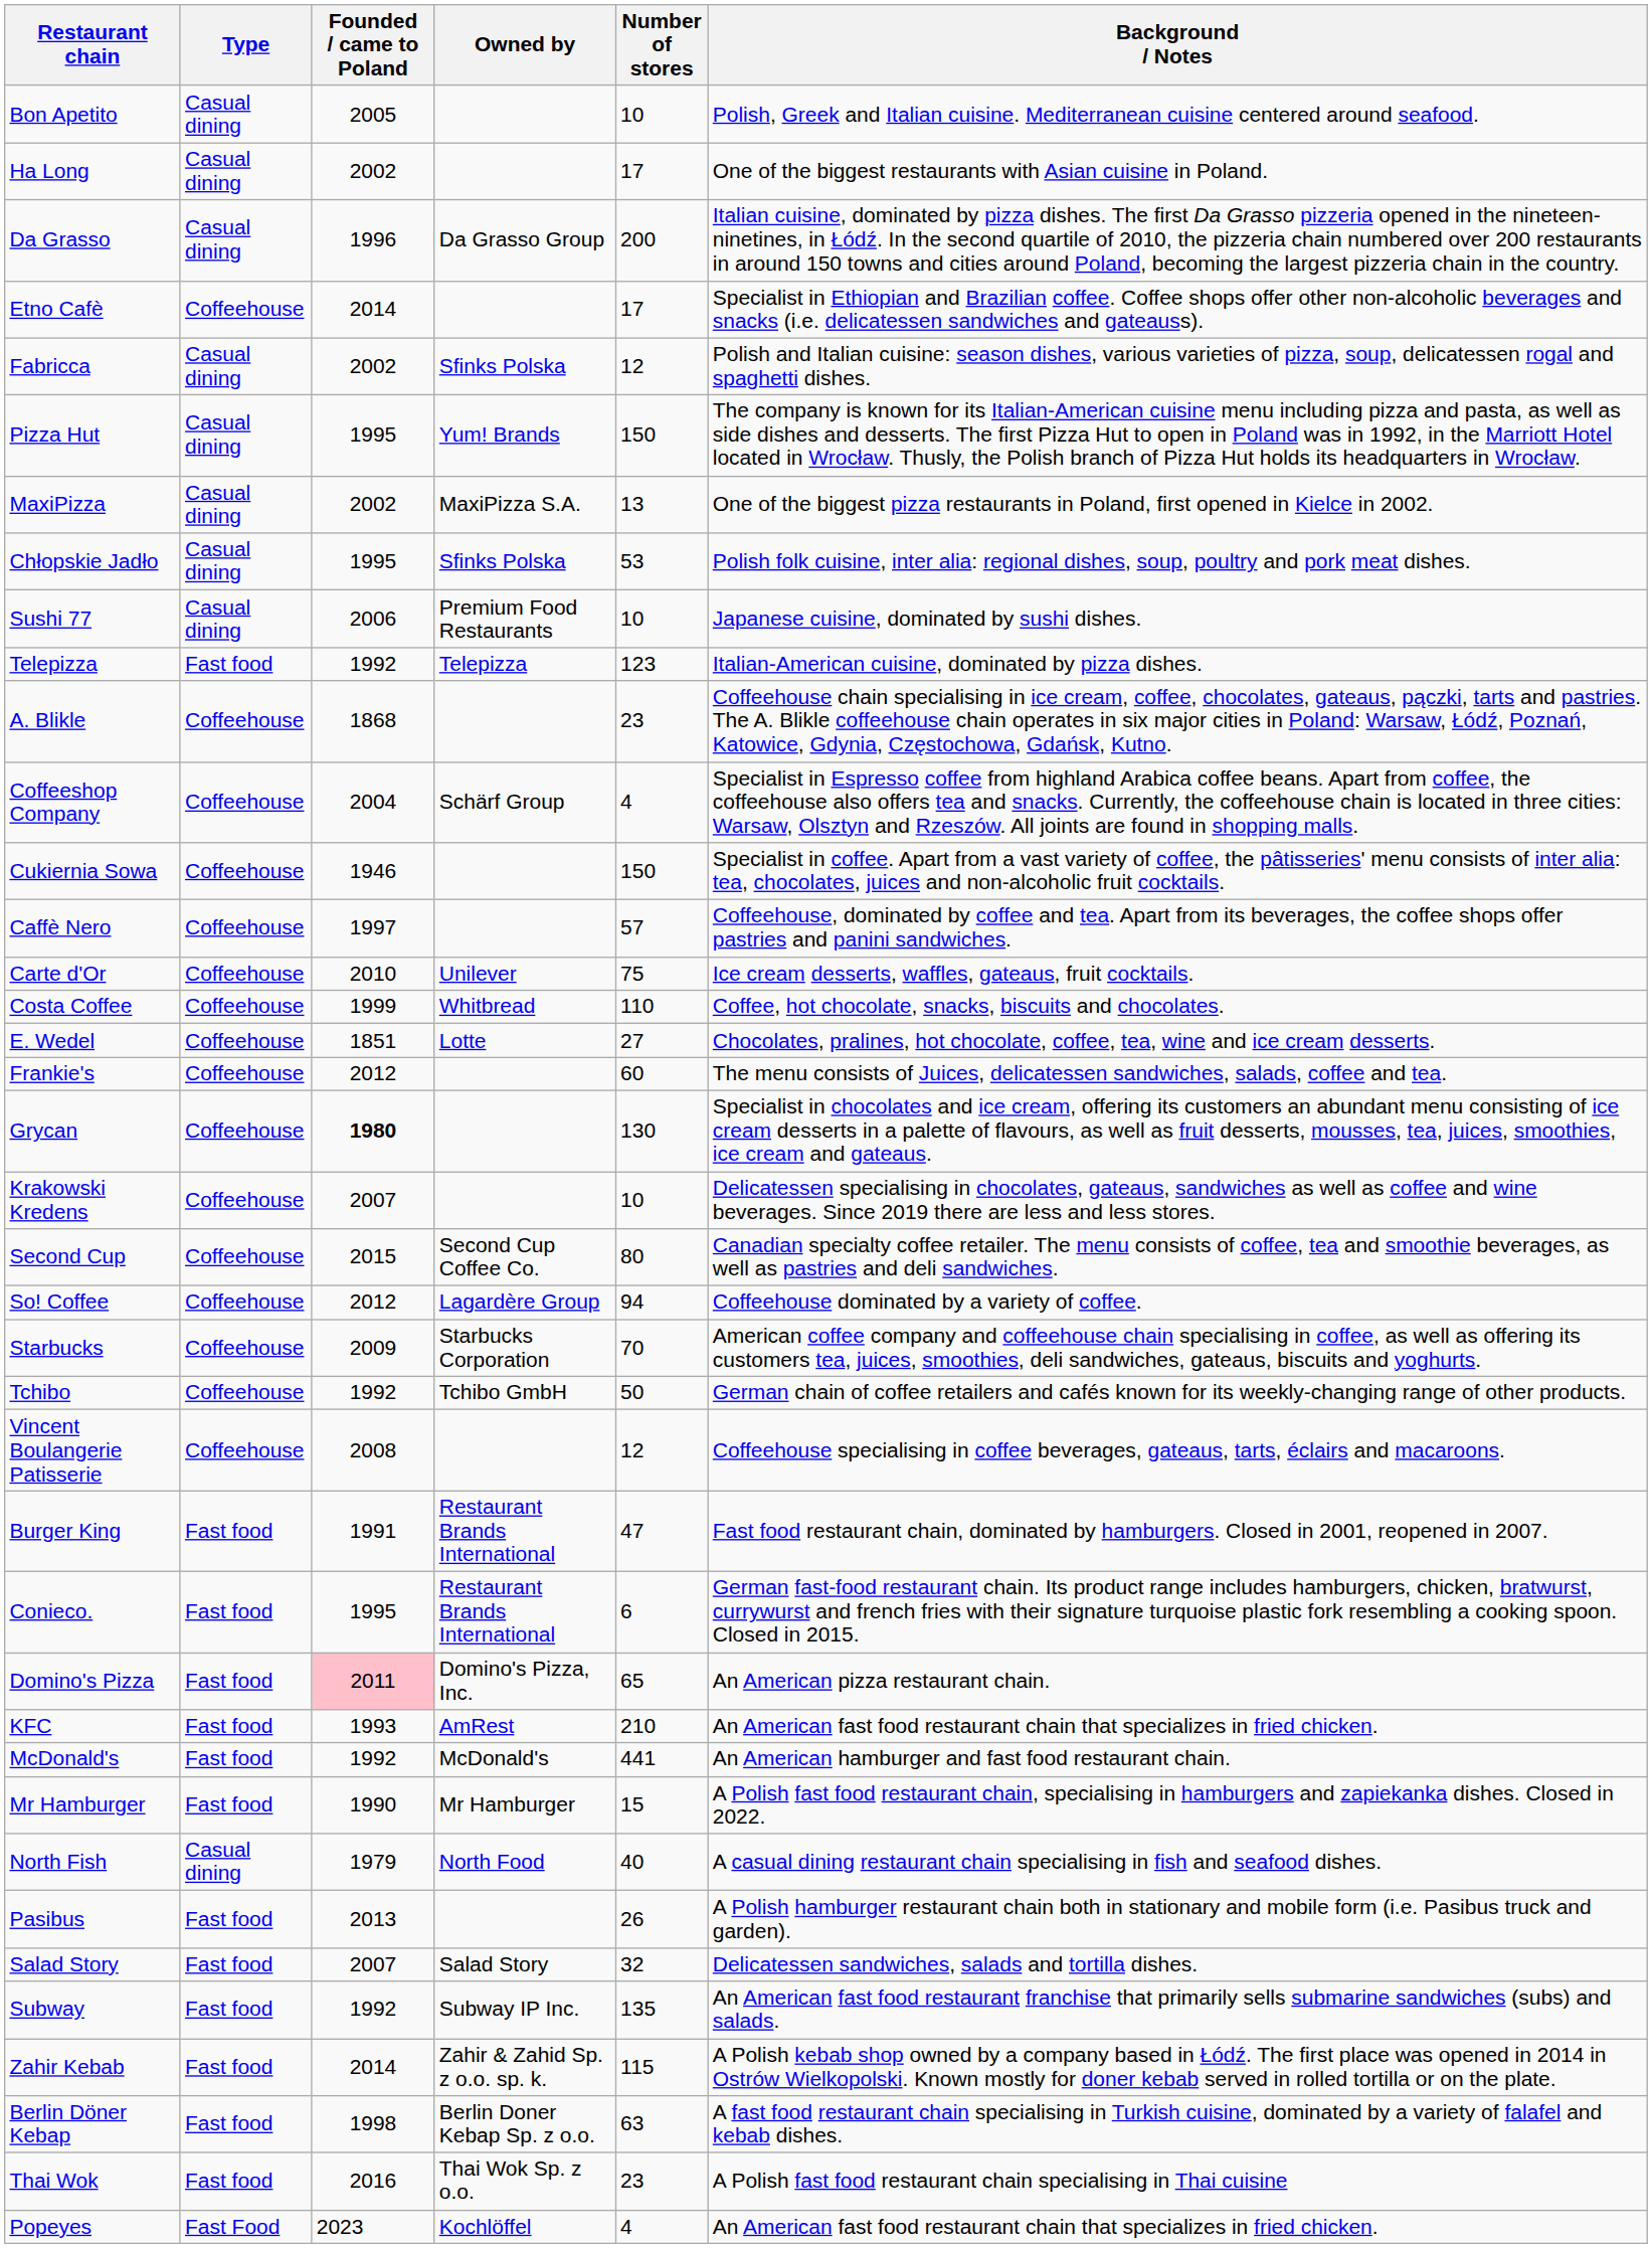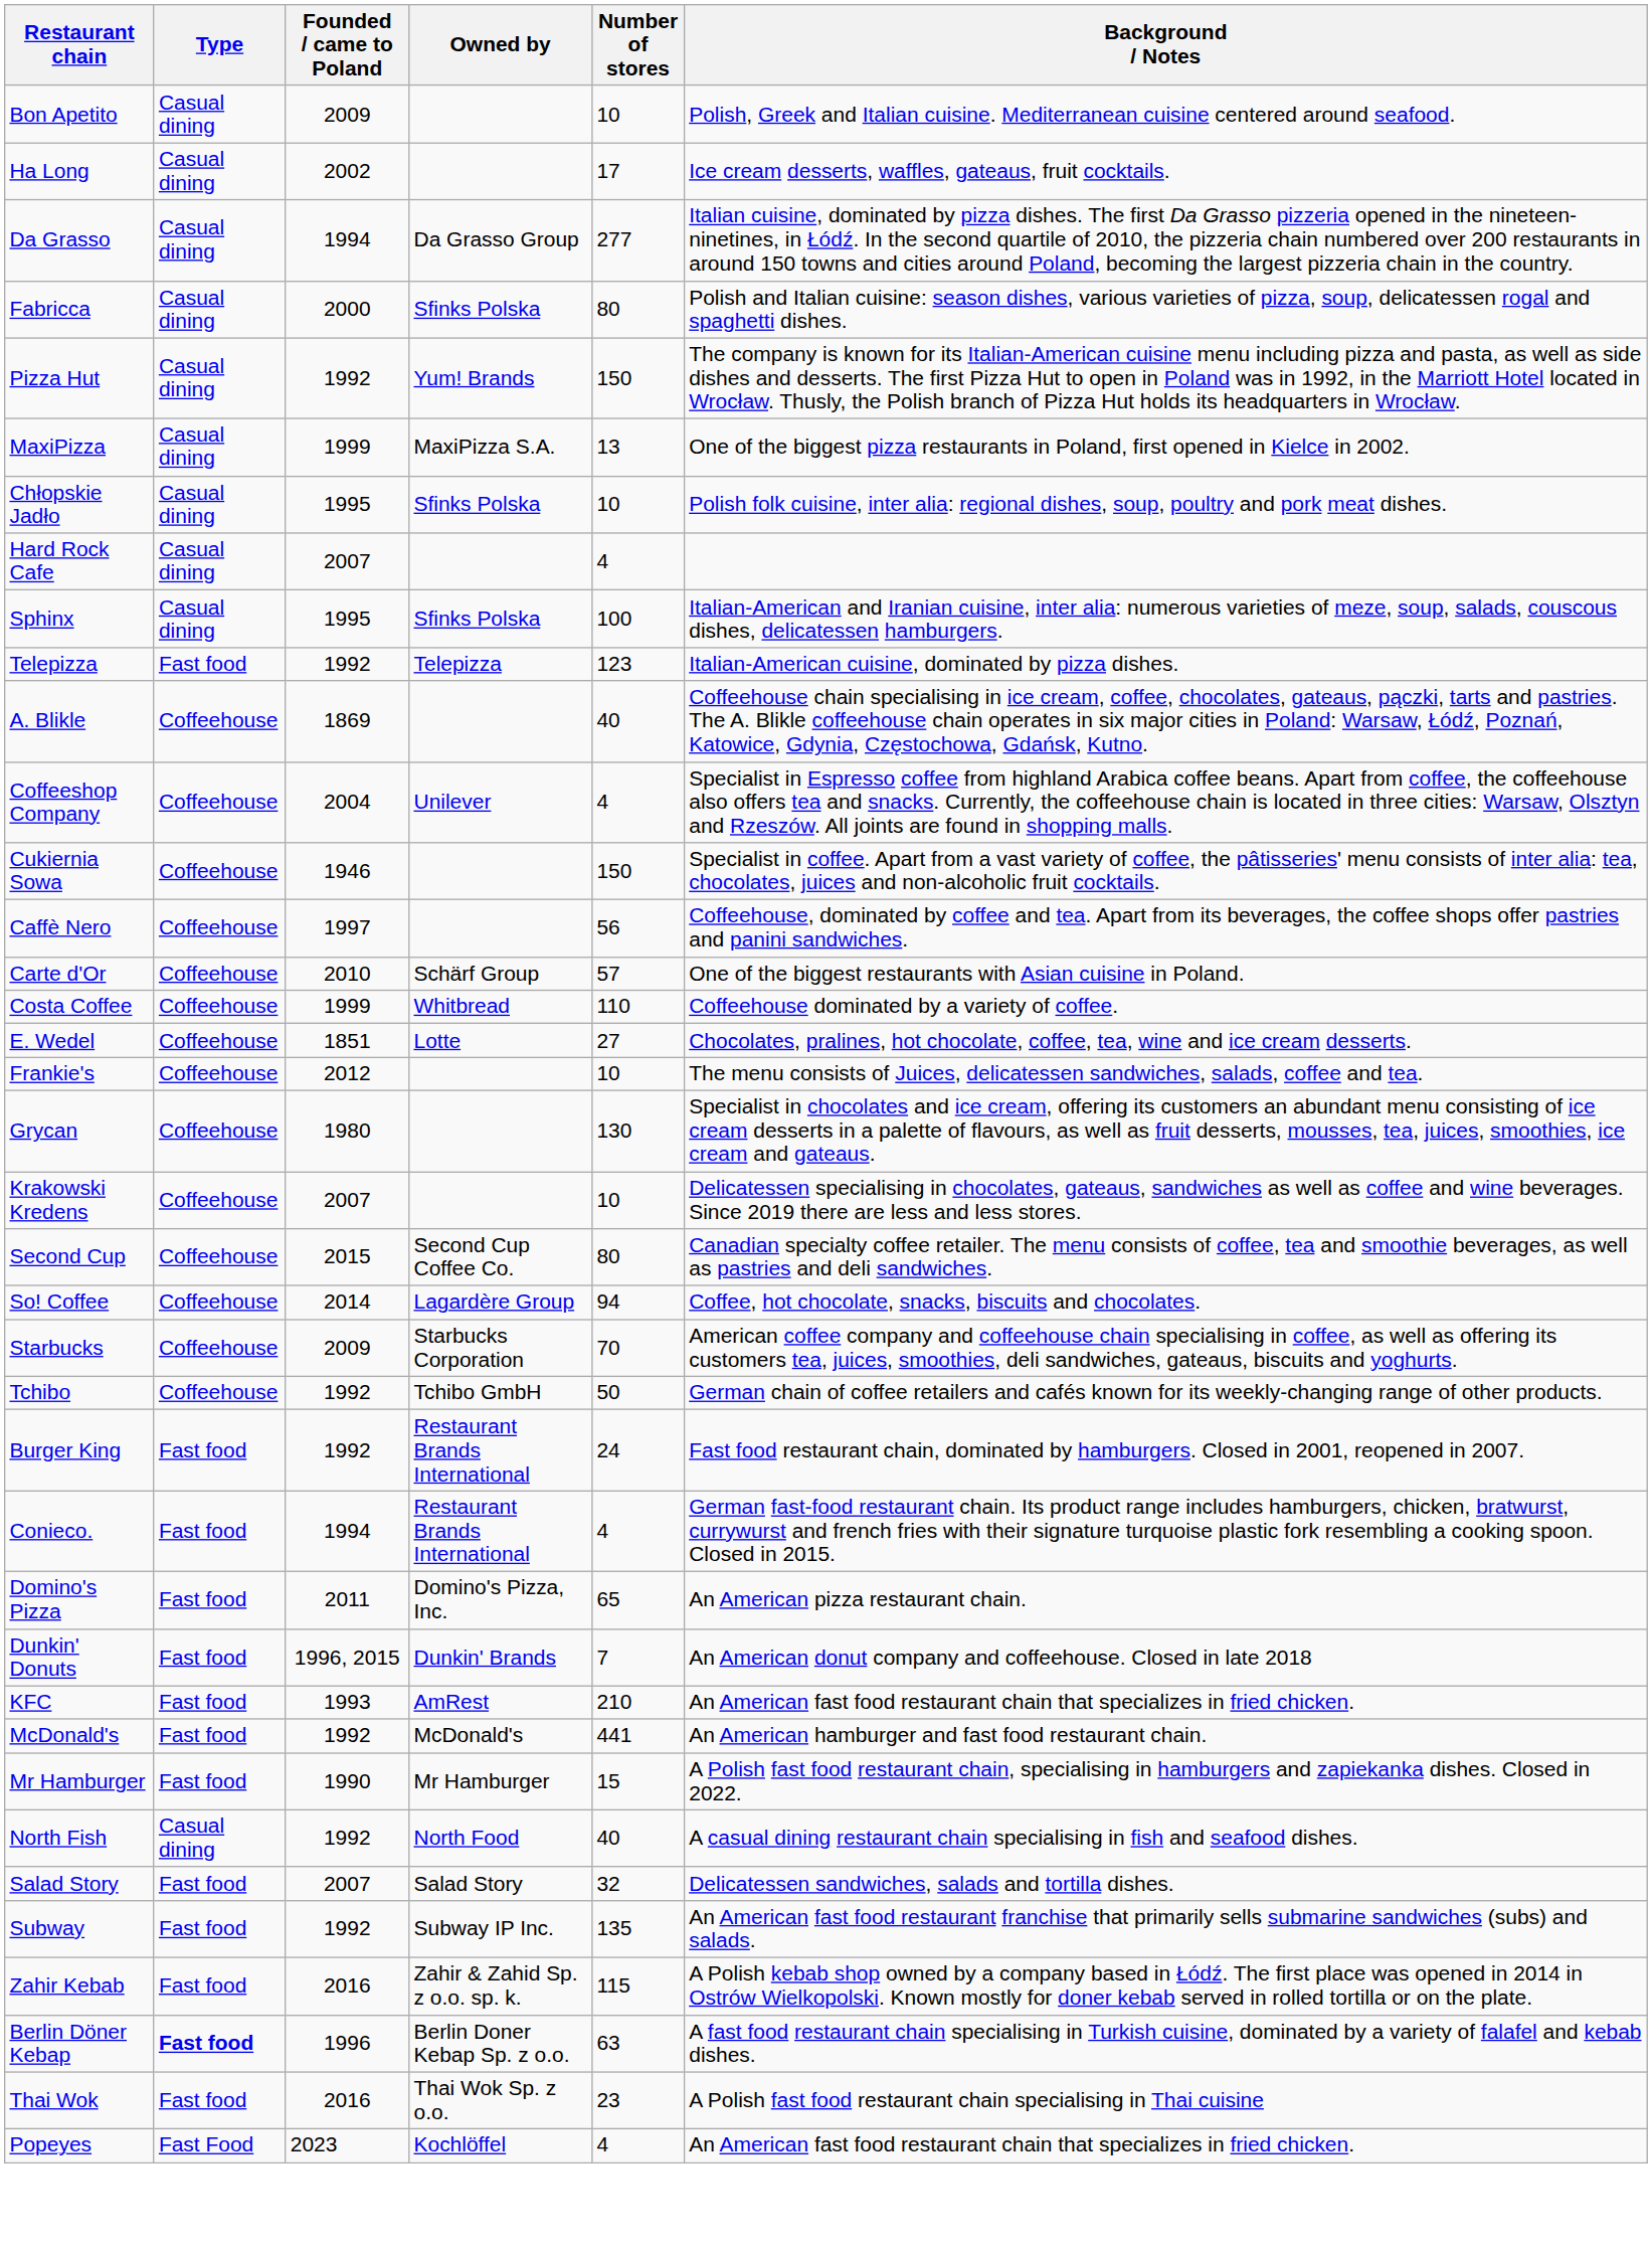Bon Apetito | Founded / came to Poland: 2005 -> 2009
Ha Long | Background / Notes: One of the biggest restaurants with Asian cuisine in Poland. -> Ice cream desserts, waffles, gateaus, fruit cocktails.
Da Grasso | Founded / came to Poland: 1996 -> 1994
Da Grasso | Number of stores: 200 -> 277
- row: Etno Cafè | Coffeehouse | 2014 | 17 | Specialist in Ethiopian and Brazilian coffee. Coffee shops offer other non-alcoholic beverages and snacks (i.e. delicatessen sandwiches and gateauss).
Fabricca | Founded / came to Poland: 2002 -> 2000
Fabricca | Number of stores: 12 -> 80
Pizza Hut | Founded / came to Poland: 1995 -> 1992
MaxiPizza | Founded / came to Poland: 2002 -> 1999
Chłopskie Jadło | Number of stores: 53 -> 10
+ row: Hard Rock Cafe | Casual dining | 2007 | 4
+ row: Sphinx | Casual dining | 1995 | Sfinks Polska | 100 | Italian-American and Iranian cuisine, inter alia: numerous varieties of meze, soup, salads, couscous dishes, delicatessen hamburgers.
- row: Sushi 77 | Casual dining | 2006 | Premium Food Restaurants | 10 | Japanese cuisine, dominated by sushi dishes.
A. Blikle | Founded / came to Poland: 1868 -> 1869
A. Blikle | Number of stores: 23 -> 40
Coffeeshop Company | Owned by: Schärf Group -> Unilever
Caffè Nero | Number of stores: 57 -> 56
Carte d'Or | Owned by: Unilever -> Schärf Group
Carte d'Or | Number of stores: 75 -> 57
Carte d'Or | Background / Notes: Ice cream desserts, waffles, gateaus, fruit cocktails. -> One of the biggest restaurants with Asian cuisine in Poland.
Costa Coffee | Background / Notes: Coffee, hot chocolate, snacks, biscuits and chocolates. -> Coffeehouse dominated by a variety of coffee.
Frankie's | Number of stores: 60 -> 10
Grycan | Founded / came to Poland: bold -> normal
So! Coffee | Founded / came to Poland: 2012 -> 2014
So! Coffee | Background / Notes: Coffeehouse dominated by a variety of coffee. -> Coffee, hot chocolate, snacks, biscuits and chocolates.
- row: Vincent Boulangerie Patisserie | Coffeehouse | 2008 | 12 | Coffeehouse specialising in coffee beverages, gateaus, tarts, éclairs and macaroons.
Burger King | Founded / came to Poland: 1991 -> 1992
Burger King | Number of stores: 47 -> 24
Conieco. | Founded / came to Poland: 1995 -> 1994
Conieco. | Number of stores: 6 -> 4
Domino's Pizza | Founded / came to Poland: pink background -> no background
+ row: Dunkin' Donuts | Fast food | 1996, 2015 | Dunkin' Brands | 7 | An American donut company and coffeehouse. Closed in late 2018
North Fish | Founded / came to Poland: 1979 -> 1992
- row: Pasibus | Fast food | 2013 | 26 | A Polish hamburger restaurant chain both in stationary and mobile form (i.e. Pasibus truck and garden).
Zahir Kebab | Founded / came to Poland: 2014 -> 2016
Berlin Döner Kebap | Type: normal -> bold
Berlin Döner Kebap | Founded / came to Poland: 1998 -> 1996
